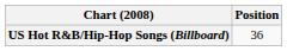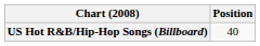US Hot R&B/Hip-Hop Songs (Billboard) | Position: 36 -> 40
